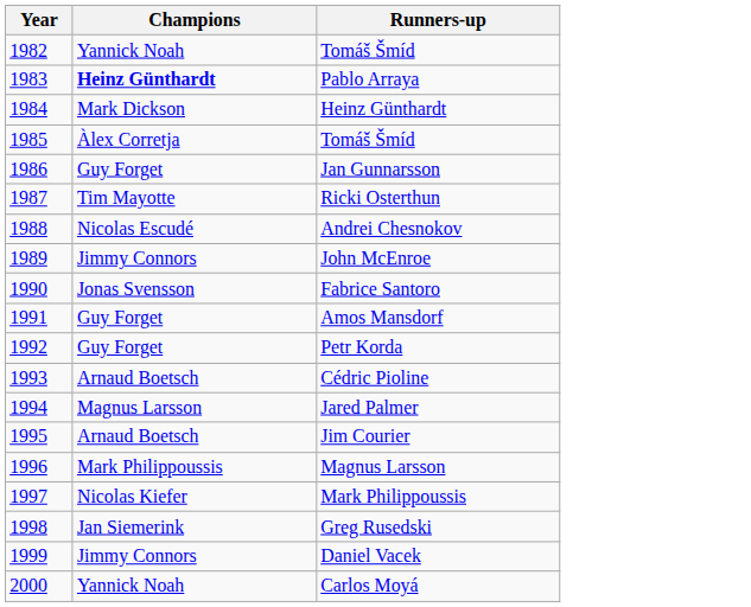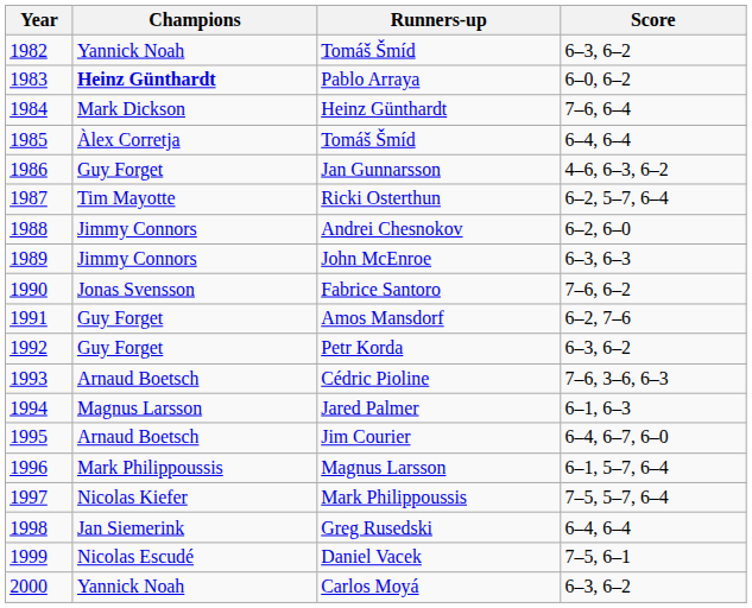+ column: Score | 6–3, 6–2 | 6–0, 6–2 | 7–6, 6–4 | 6–4, 6–4 | 4–6, 6–3, 6–2 | 6–2, 5–7, 6–4 | 6–2, 6–0 | 6–3, 6–3 | 7–6, 6–2 | 6–2, 7–6 | 6–3, 6–2 | 7–6, 3–6, 6–3 | 6–1, 6–3 | 6–4, 6–7, 6–0 | 6–1, 5–7, 6–4 | 7–5, 5–7, 6–4 | 6–4, 6–4 | 7–5, 6–1 | 6–3, 6–2
Andrei Chesnokov | Champions: Nicolas Escudé -> Jimmy Connors
Daniel Vacek | Champions: Jimmy Connors -> Nicolas Escudé
